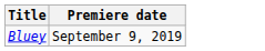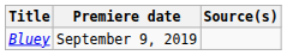+ column: Source(s)
